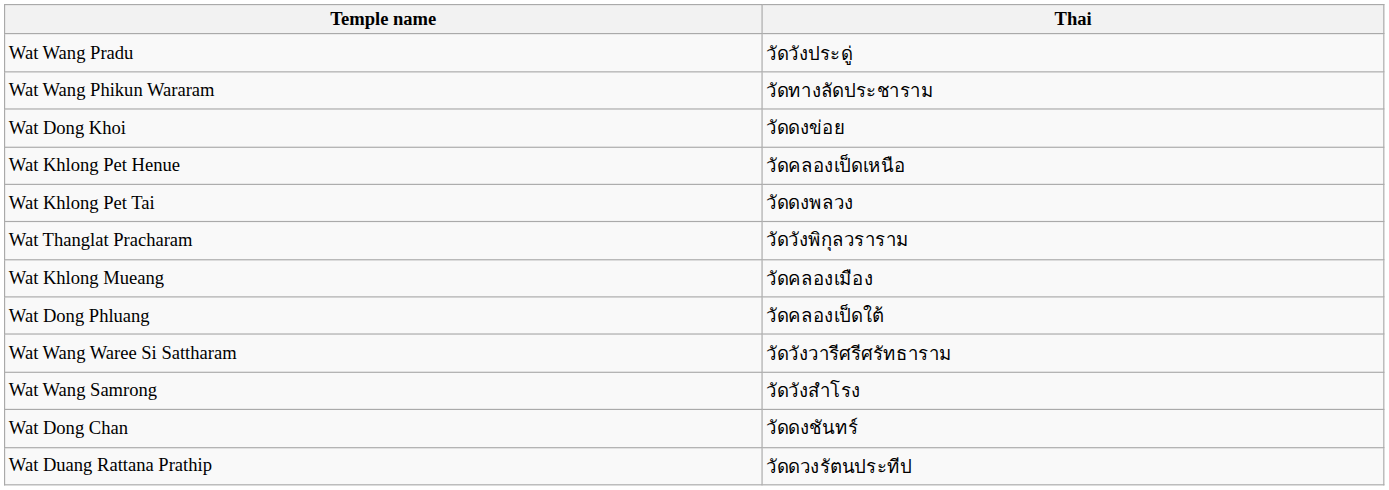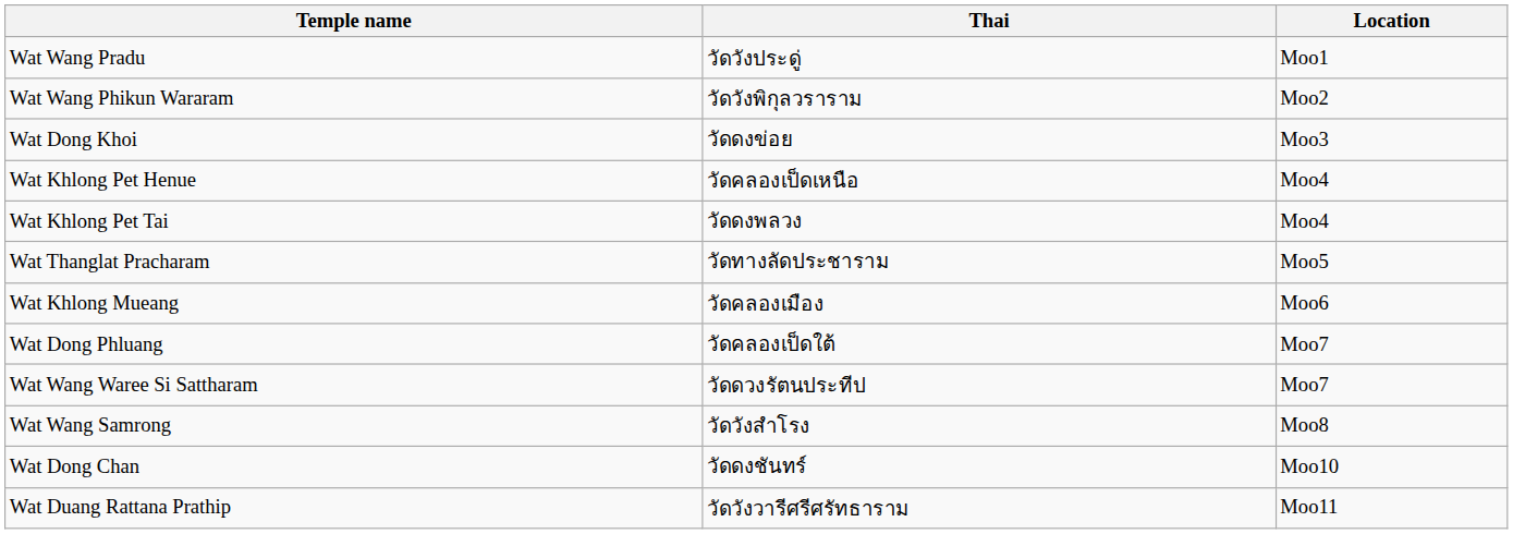+ column: Location | Moo1 | Moo2 | Moo3 | Moo4 | Moo4 | Moo5 | Moo6 | Moo7 | Moo7 | Moo8 | Moo10 | Moo11
Wat Wang Phikun Wararam | Thai: วัดทางลัดประชาราม -> วัดวังพิกุลวราราม
Wat Thanglat Pracharam | Thai: วัดวังพิกุลวราราม -> วัดทางลัดประชาราม
Wat Wang Waree Si Sattharam | Thai: วัดวังวารีศรีศรัทธาราม -> วัดดวงรัตนประทีป
Wat Duang Rattana Prathip | Thai: วัดดวงรัตนประทีป -> วัดวังวารีศรีศรัทธาราม
